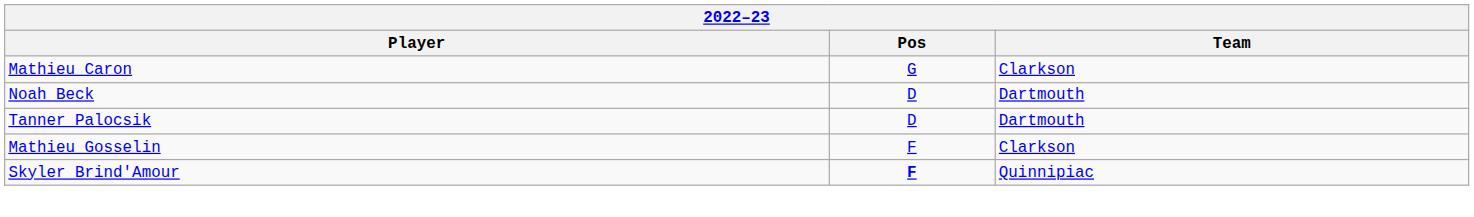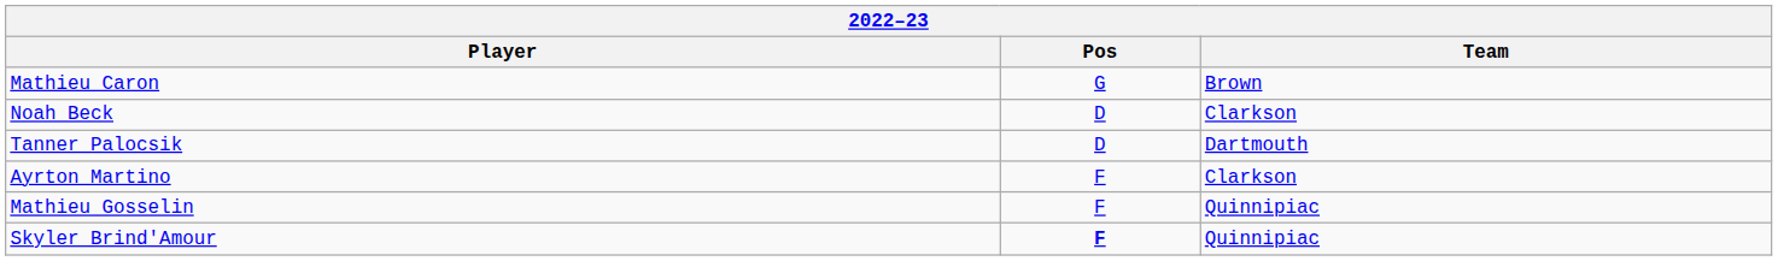Mathieu Caron | Team: Clarkson -> Brown
Noah Beck | Team: Dartmouth -> Clarkson
+ row: Ayrton Martino | F | Clarkson
Mathieu Gosselin | Team: Clarkson -> Quinnipiac
